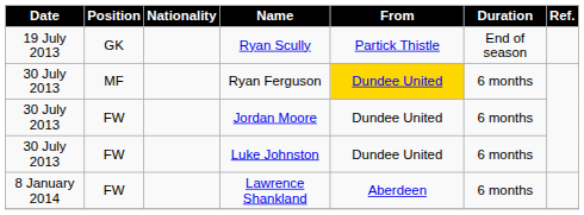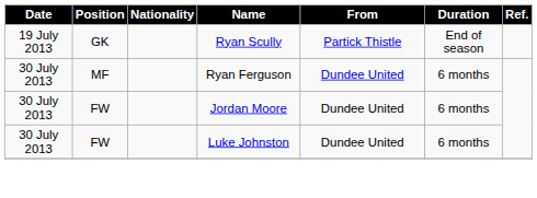Ryan Ferguson | From: gold background -> no background
- row: 8 January 2014 | FW | Lawrence Shankland | Aberdeen | 6 months
